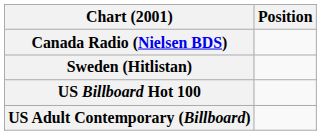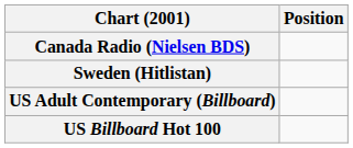rows swapped: US Billboard Hot 100 <-> US Adult Contemporary (Billboard)
